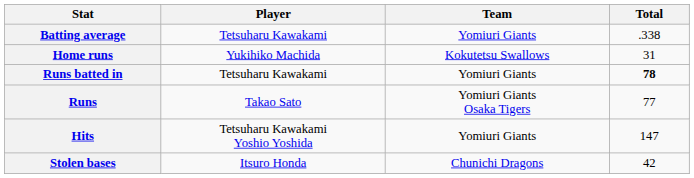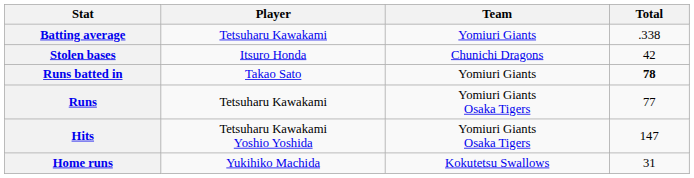rows swapped: Home runs <-> Stolen bases
Runs batted in | Player: Tetsuharu Kawakami -> Takao Sato
Runs | Player: Takao Sato -> Tetsuharu Kawakami
Hits | Team: Yomiuri Giants -> Yomiuri Giants Osaka Tigers
